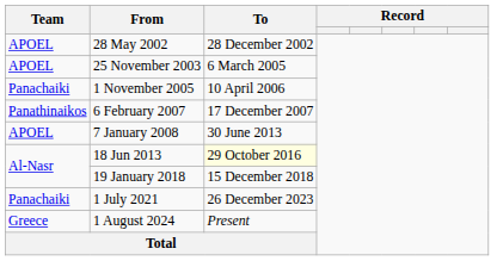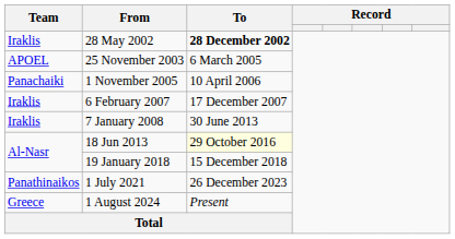28 May 2002 | Team: APOEL -> Iraklis
28 May 2002 | To: normal -> bold
6 February 2007 | Team: Panathinaikos -> Iraklis
7 January 2008 | Team: APOEL -> Iraklis
1 July 2021 | Team: Panachaiki -> Panathinaikos
